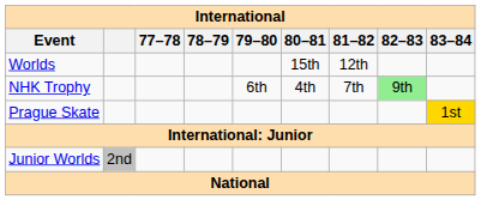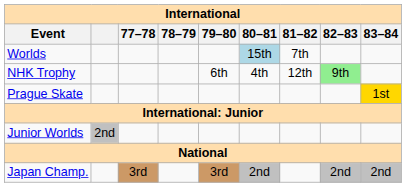Worlds | 80–81: no background -> lightblue background
Worlds | 81–82: 12th -> 7th
NHK Trophy | 81–82: 7th -> 12th
+ row: Japan Champ. | 3rd | 3rd | 2nd | 2nd | 2nd
